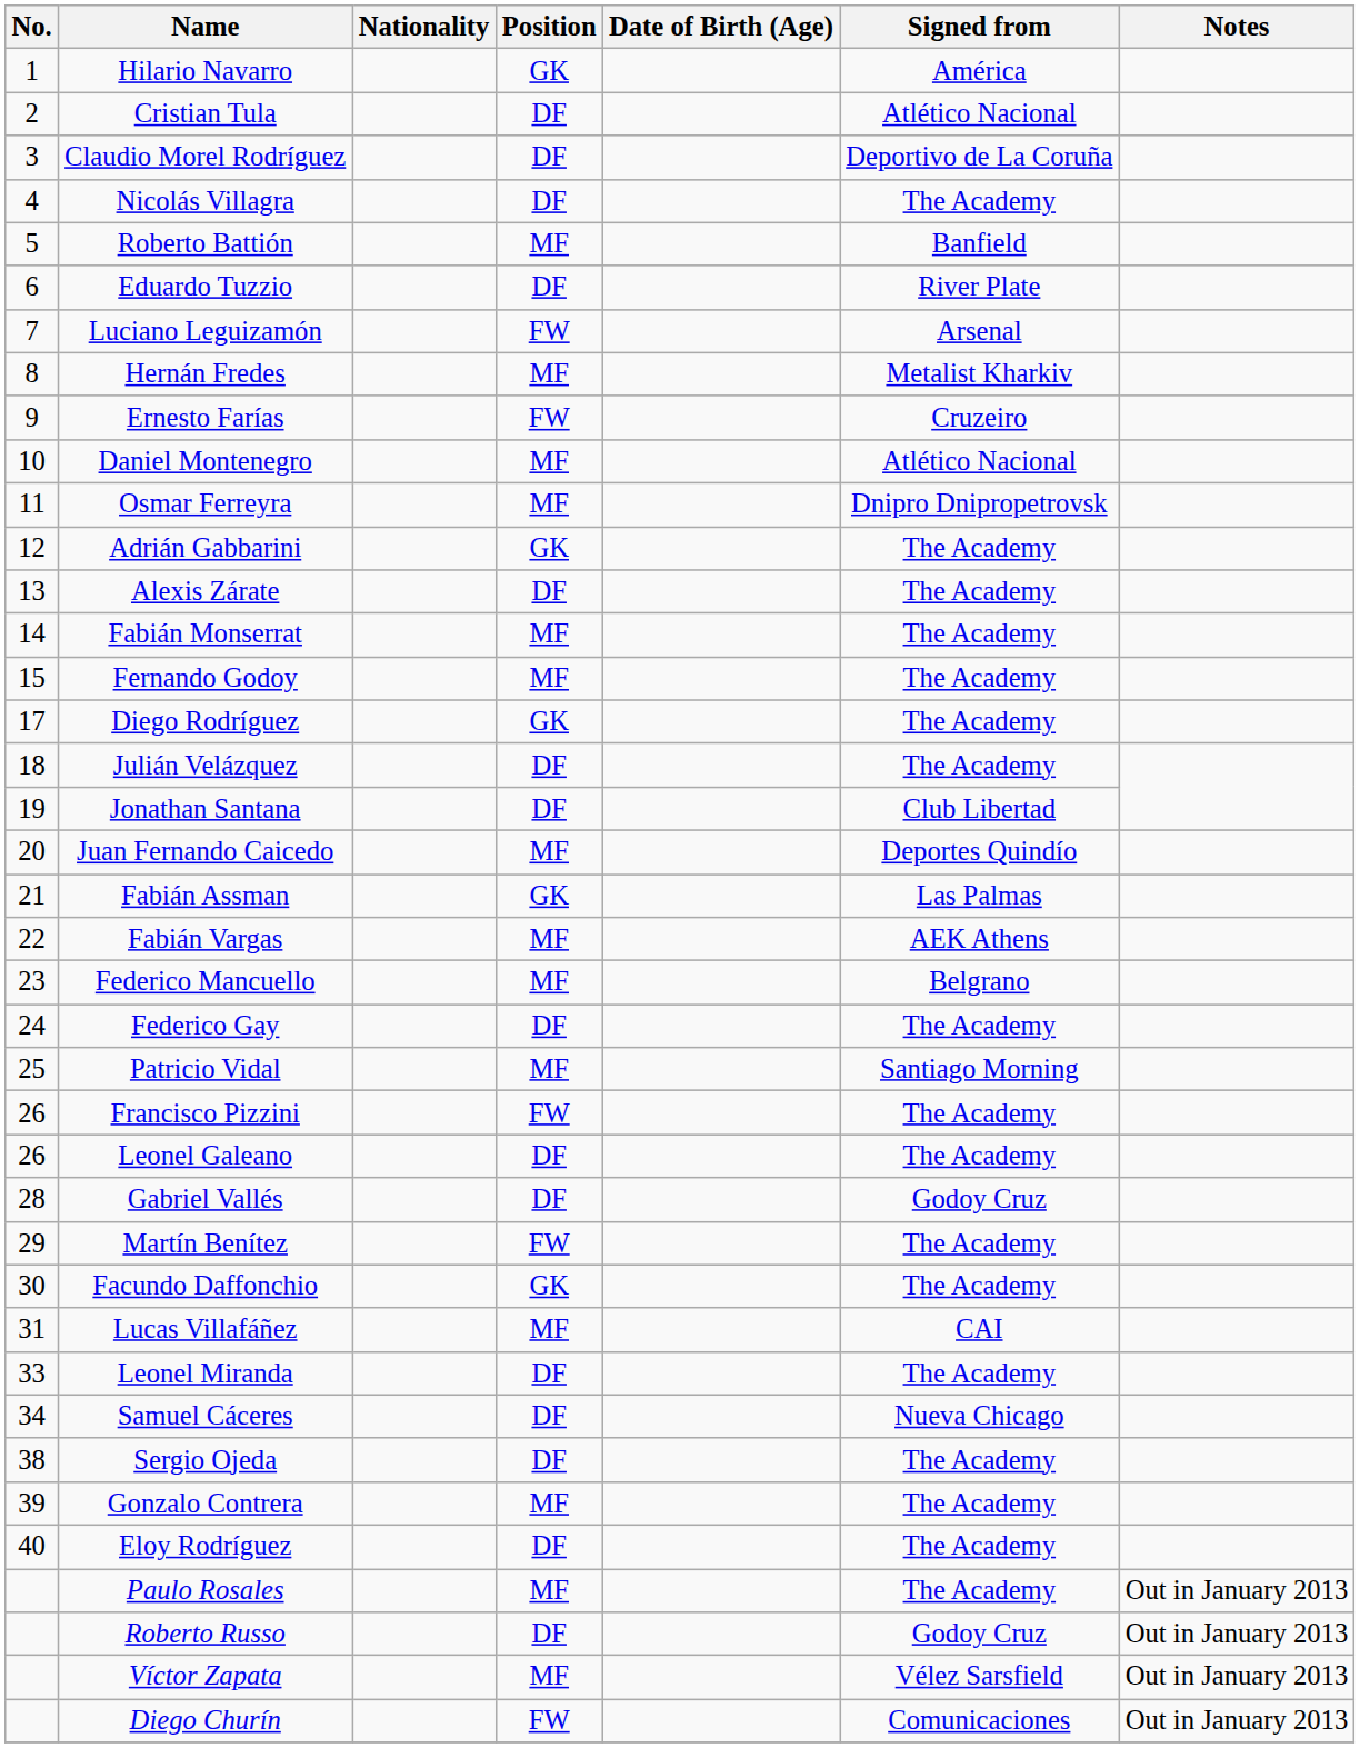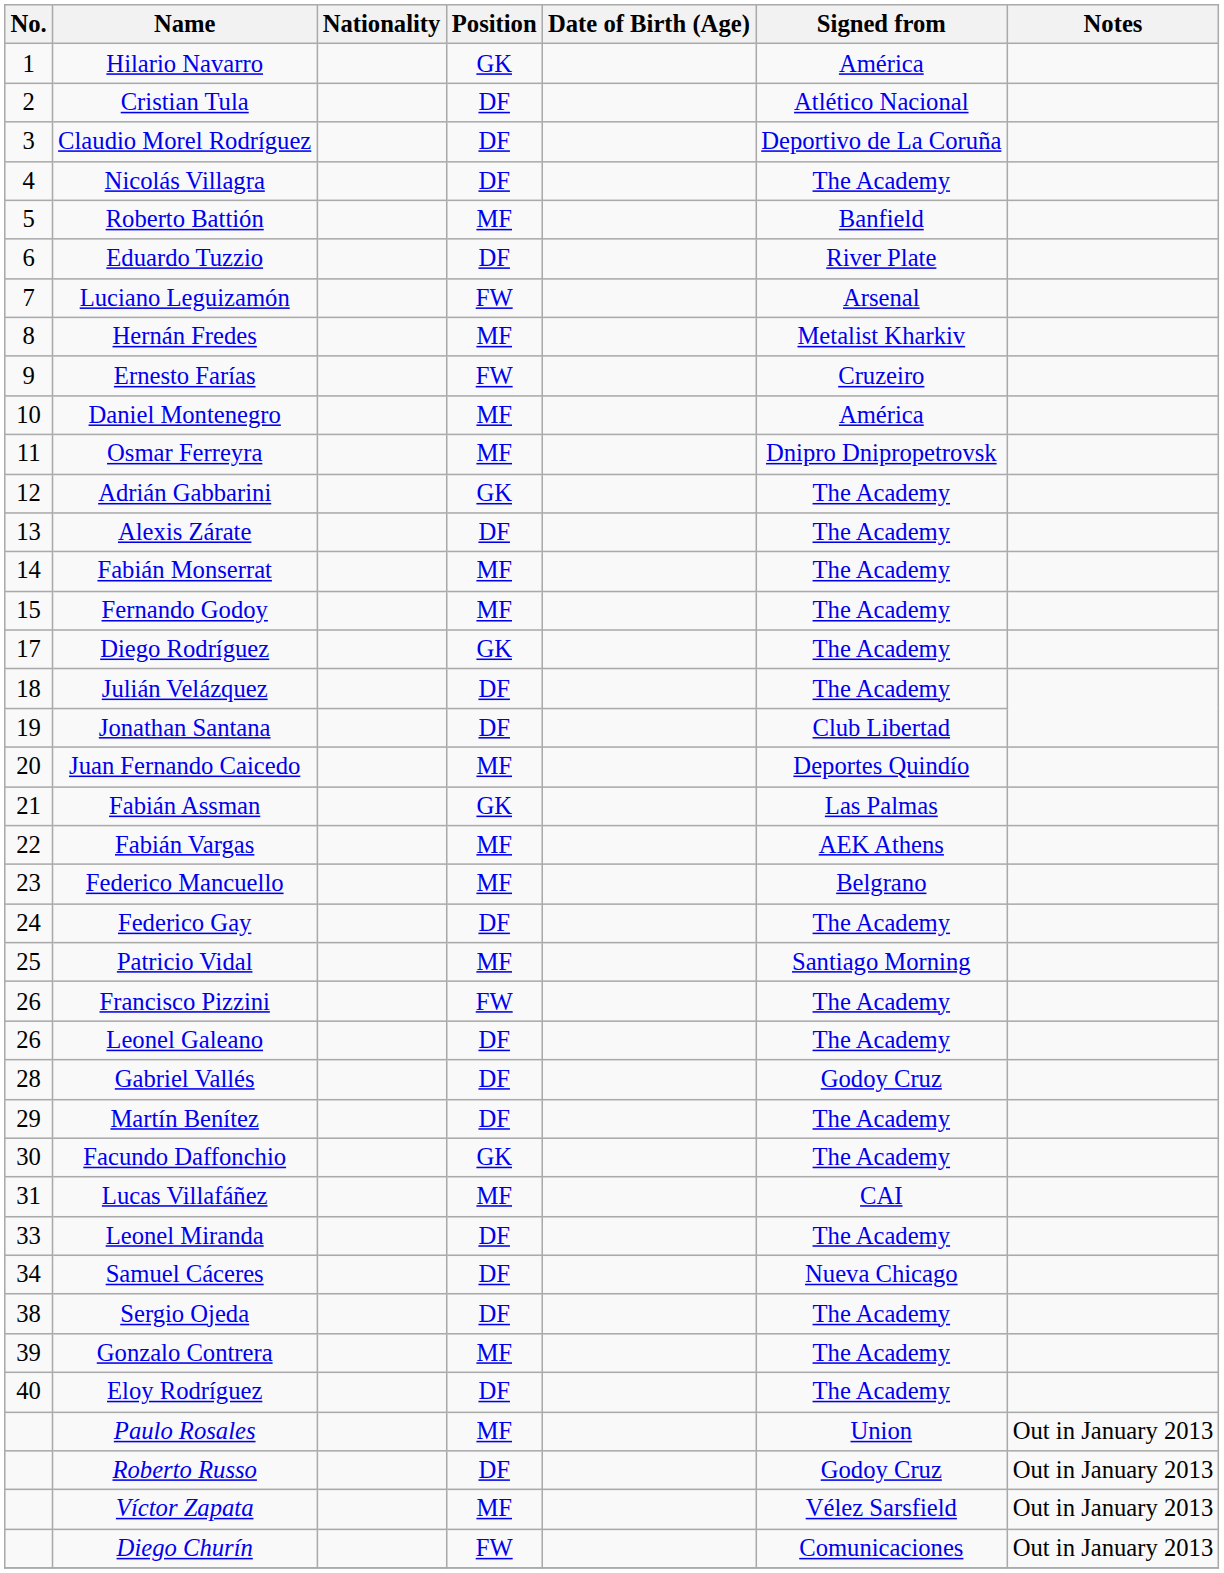Daniel Montenegro | Signed from: Atlético Nacional -> América
Martín Benítez | Position: FW -> DF
Paulo Rosales | Signed from: The Academy -> Union
